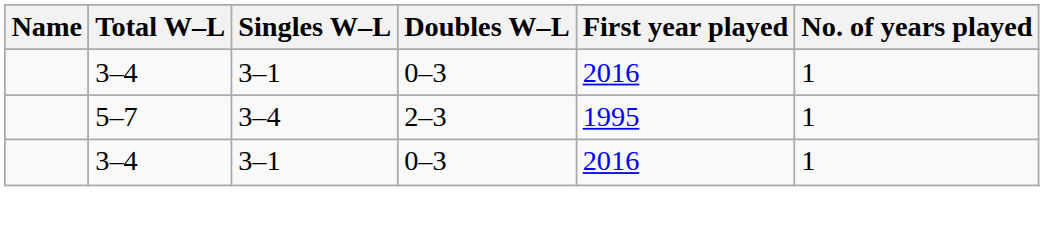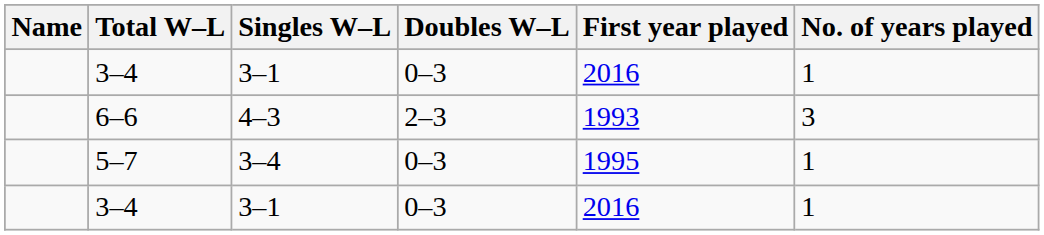+ row: 6–6 | 4–3 | 2–3 | 1993 | 3
5–7 | Doubles W–L: 2–3 -> 0–3
